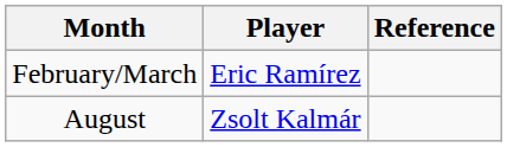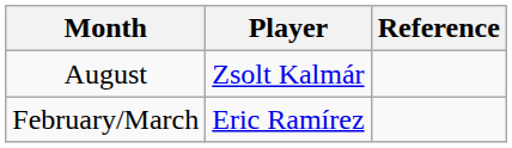rows swapped: August <-> February/March
